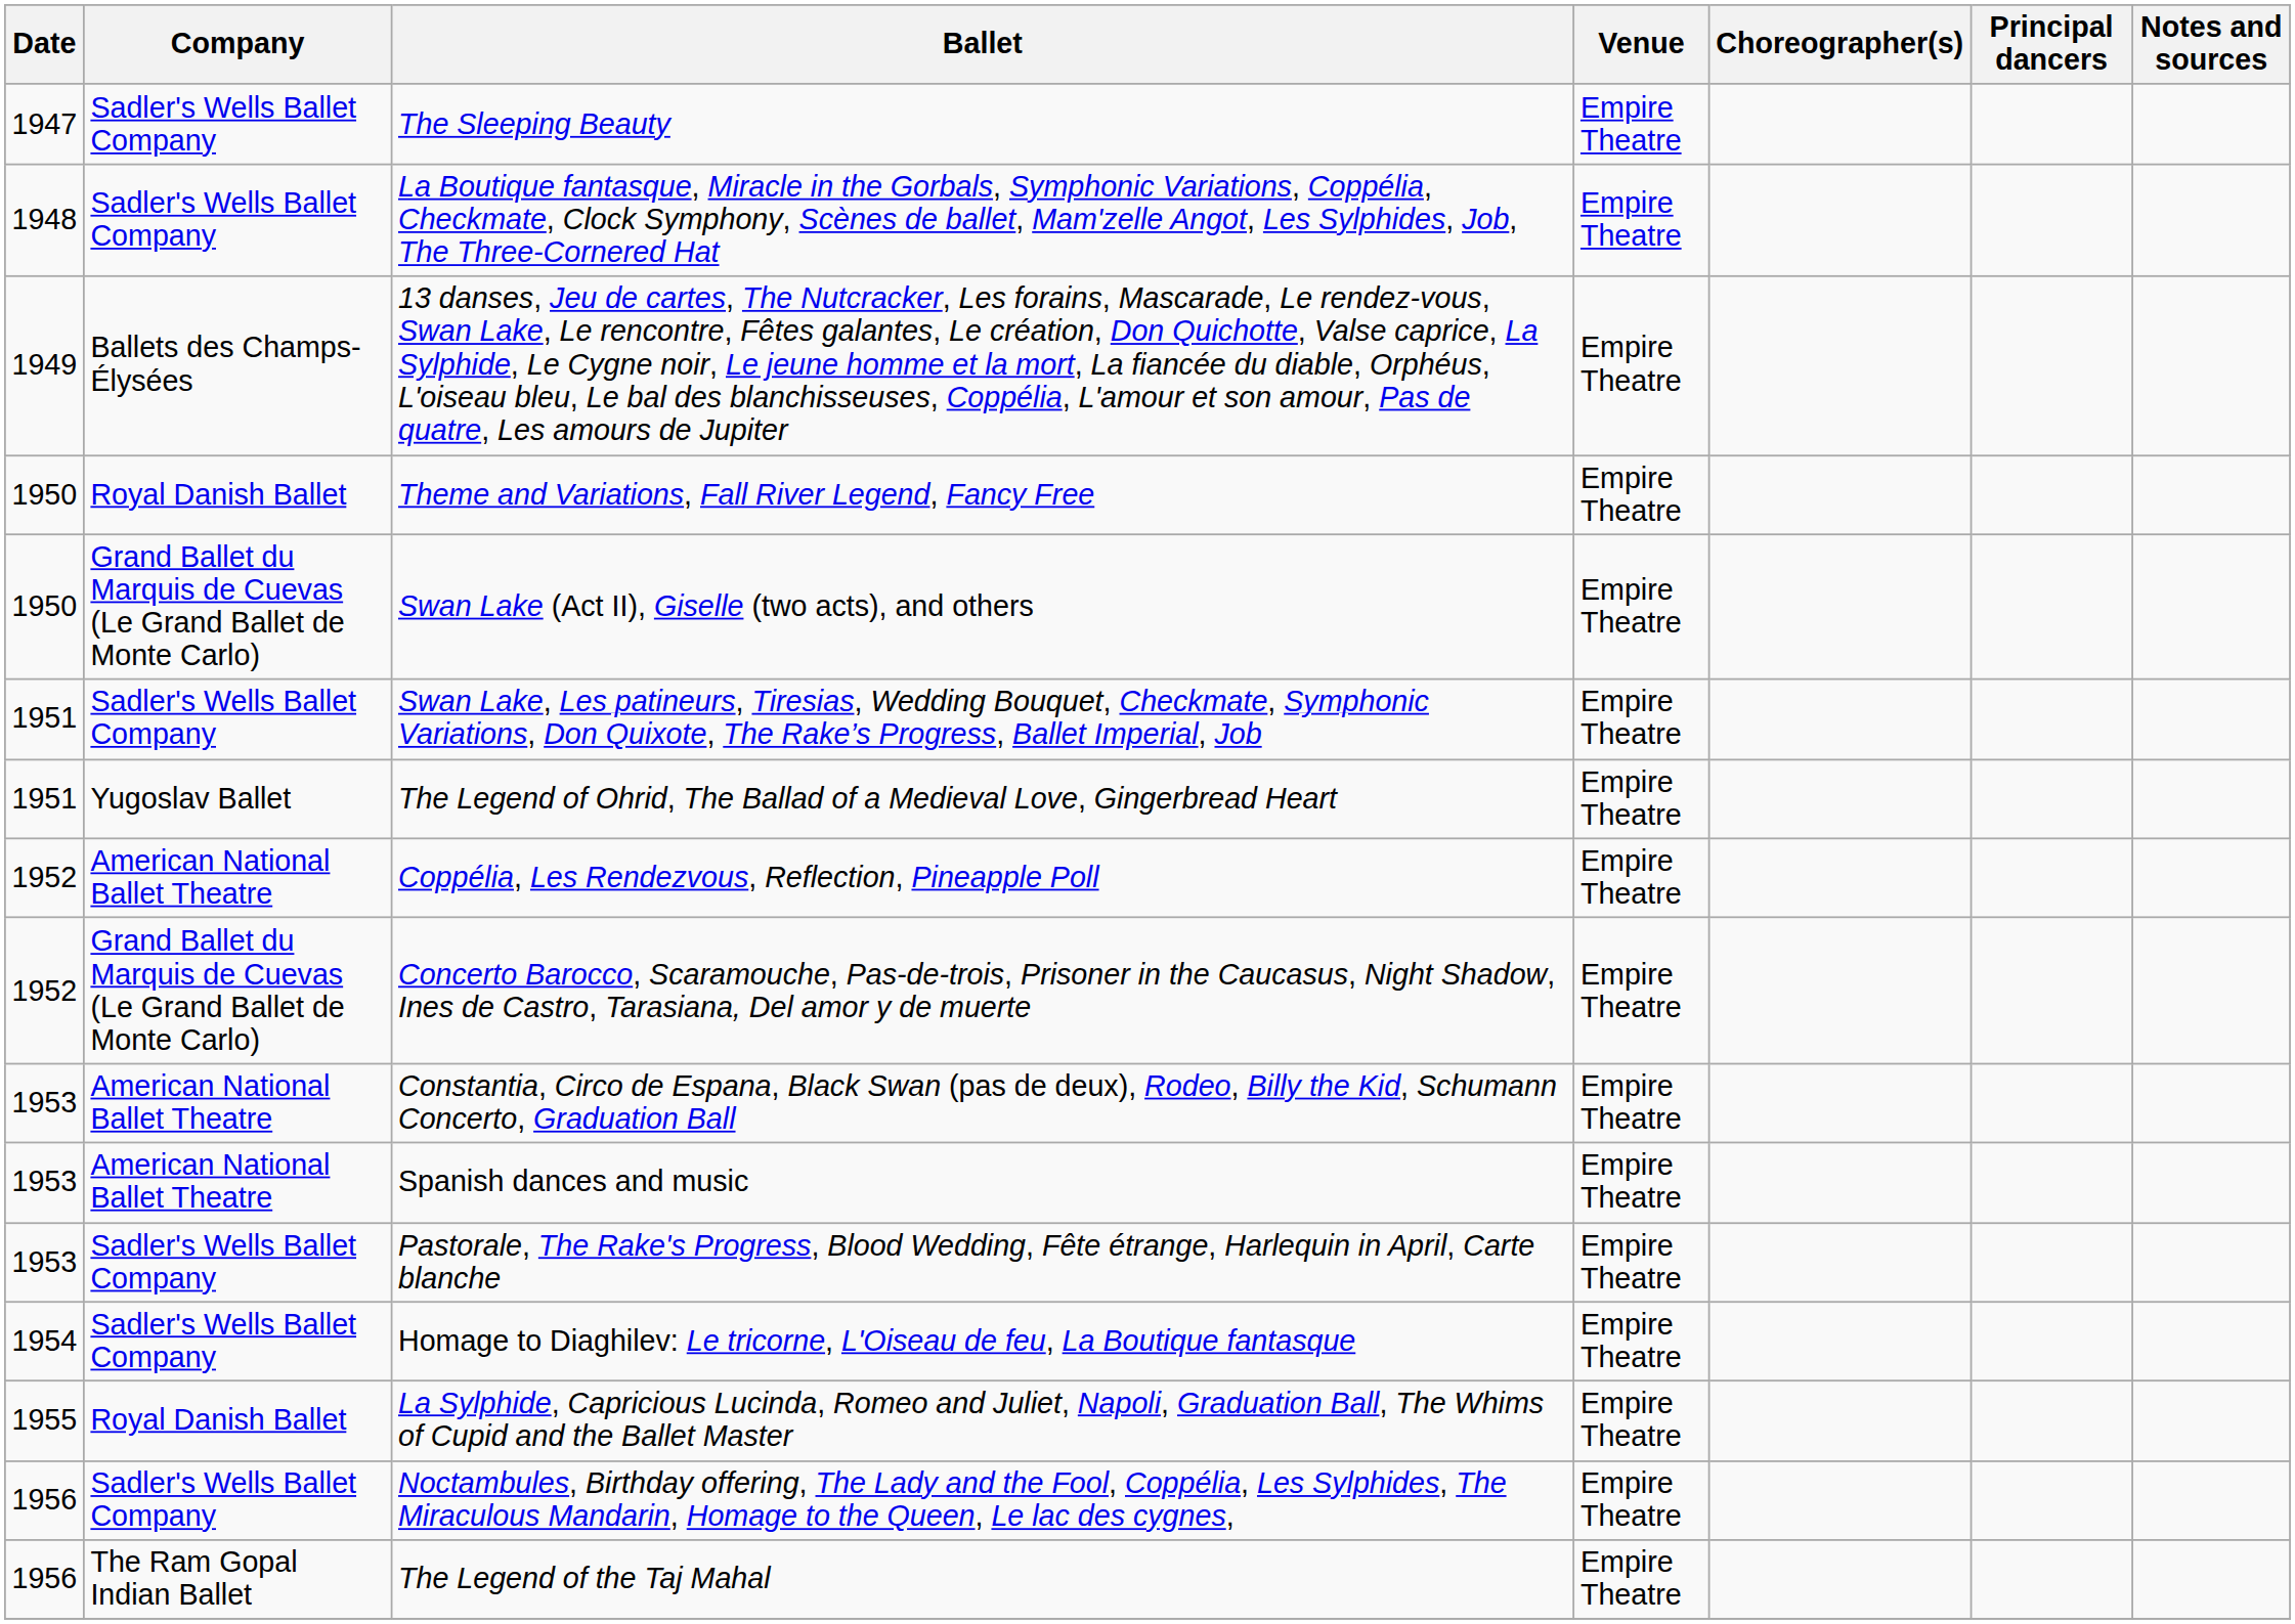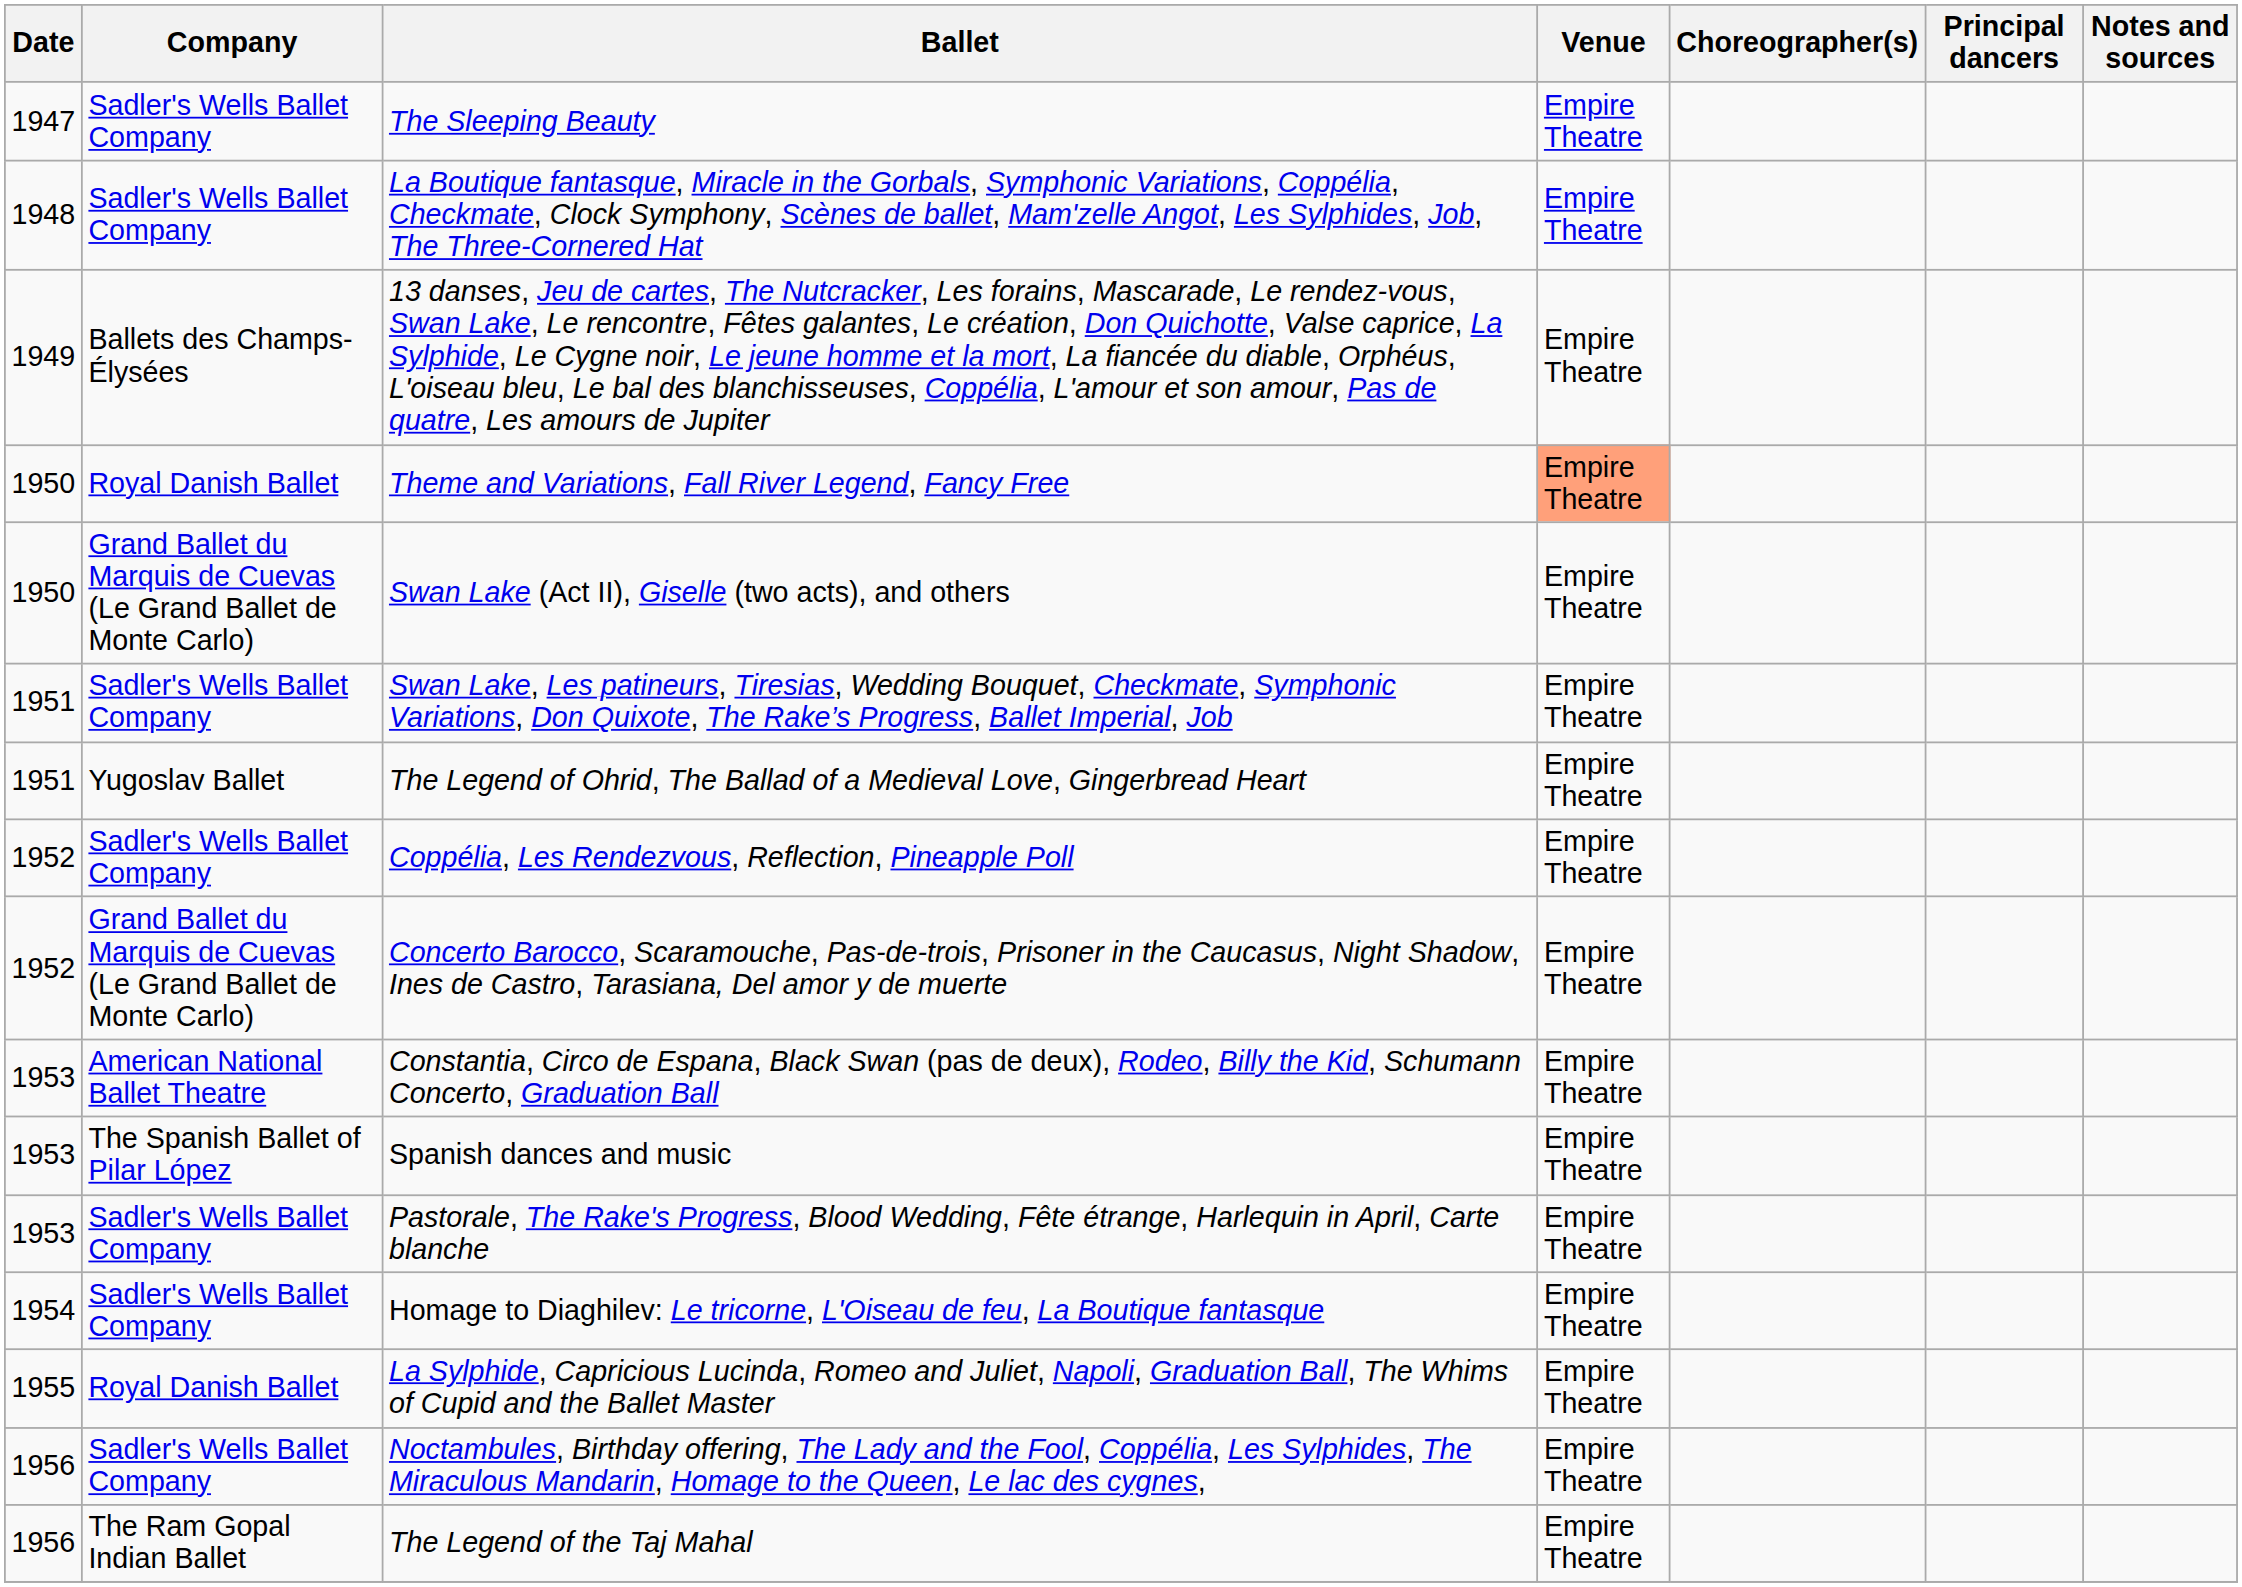Theme and Variations, Fall River Legend, Fancy Free | Venue: no background -> lightsalmon background
Coppélia, Les Rendezvous, Reflection, Pineapple Poll | Company: American National Ballet Theatre -> Sadler's Wells Ballet Company
Spanish dances and music | Company: American National Ballet Theatre -> The Spanish Ballet of Pilar López
